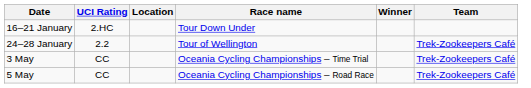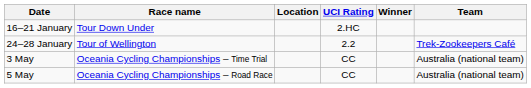columns swapped: Race name <-> UCI Rating
3 May | Team: Trek-Zookeepers Café -> Australia (national team)
5 May | Team: Trek-Zookeepers Café -> Australia (national team)
